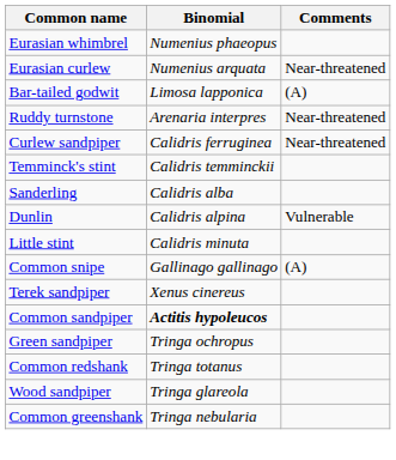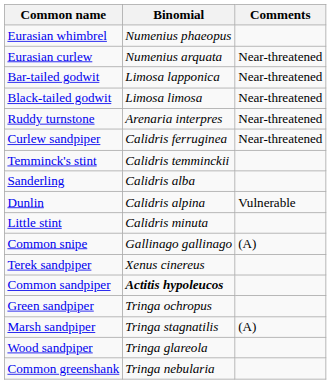Bar-tailed godwit | Comments: (A) -> Near-threatened
+ row: Black-tailed godwit | Limosa limosa | Near-threatened
- row: Common redshank | Tringa totanus
+ row: Marsh sandpiper | Tringa stagnatilis | (A)
